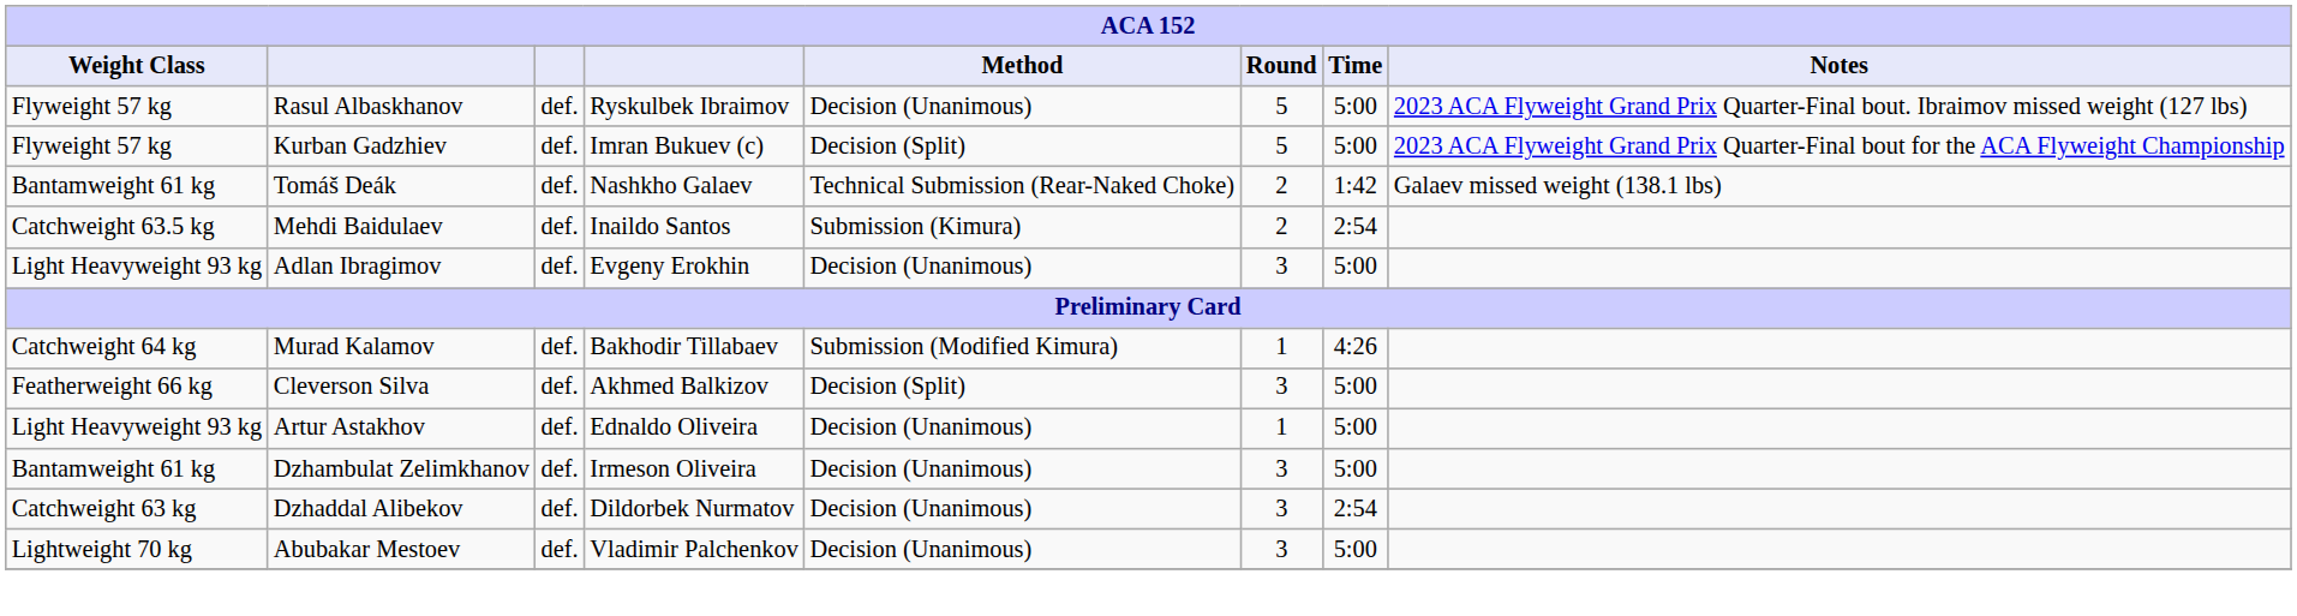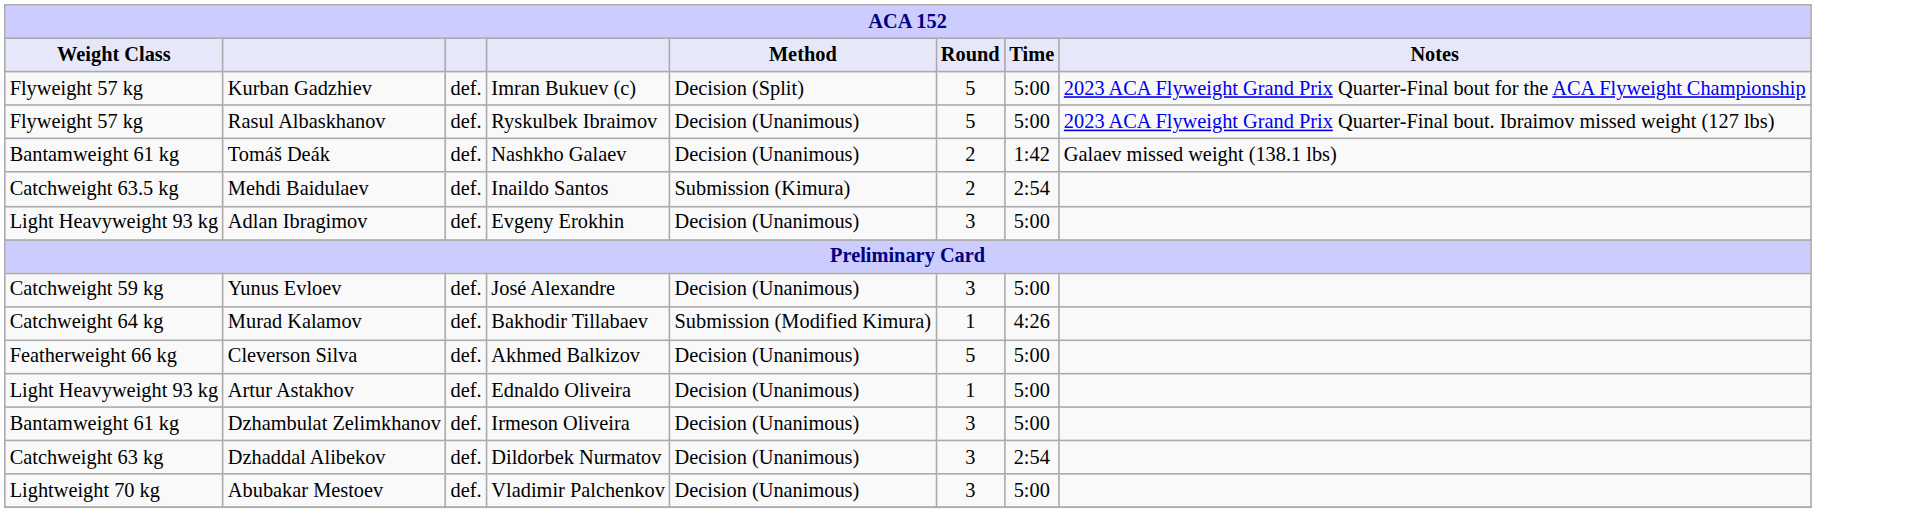rows swapped: Kurban Gadzhiev <-> Rasul Albaskhanov
Tomáš Deák | Method: Technical Submission (Rear-Naked Choke) -> Decision (Unanimous)
+ row: Catchweight 59 kg | Yunus Evloev | def. | José Alexandre | Decision (Unanimous) | 3 | 5:00
Cleverson Silva | Method: Decision (Split) -> Decision (Unanimous)
Cleverson Silva | Round: 3 -> 5
